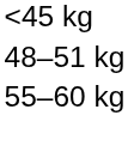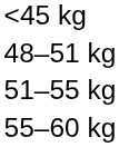+ row: 51–55 kg
